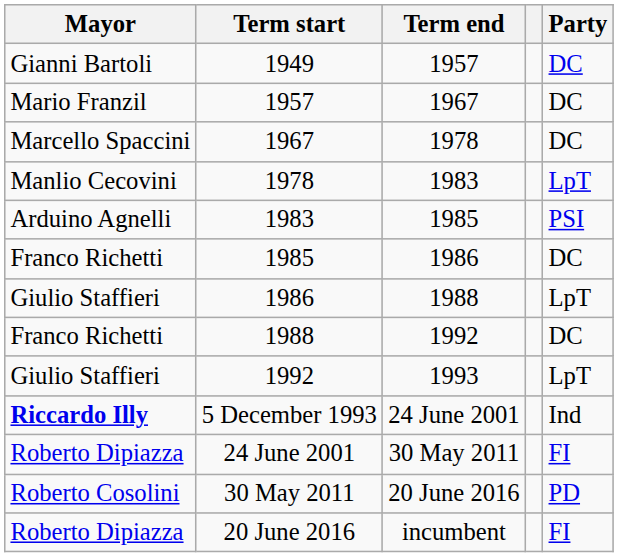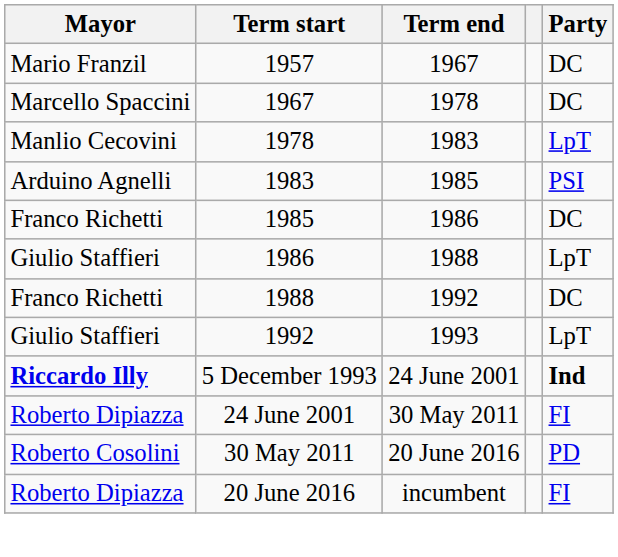- row: Gianni Bartoli | 1949 | 1957 | DC
5 December 1993 | Party: normal -> bold
